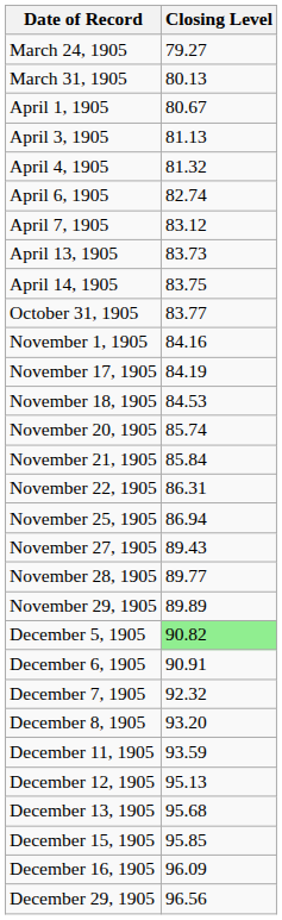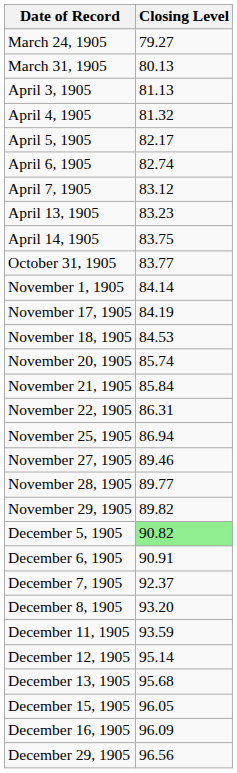- row: April 1, 1905 | 80.67
+ row: April 5, 1905 | 82.17
April 13, 1905 | Closing Level: 83.73 -> 83.23
November 1, 1905 | Closing Level: 84.16 -> 84.14
November 27, 1905 | Closing Level: 89.43 -> 89.46
November 29, 1905 | Closing Level: 89.89 -> 89.82
December 7, 1905 | Closing Level: 92.32 -> 92.37
December 12, 1905 | Closing Level: 95.13 -> 95.14
December 15, 1905 | Closing Level: 95.85 -> 96.05
